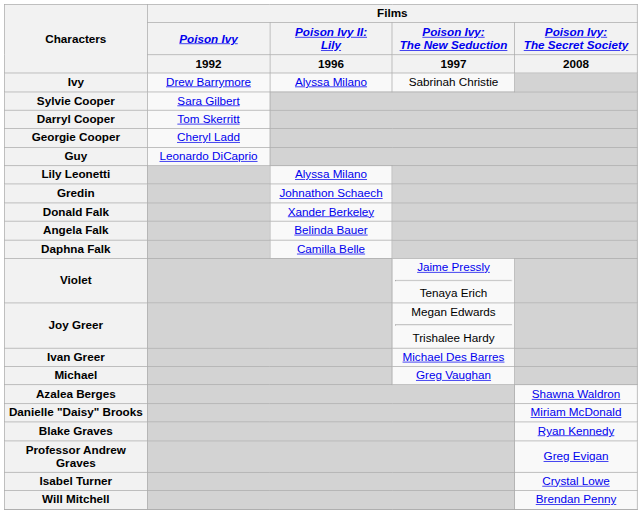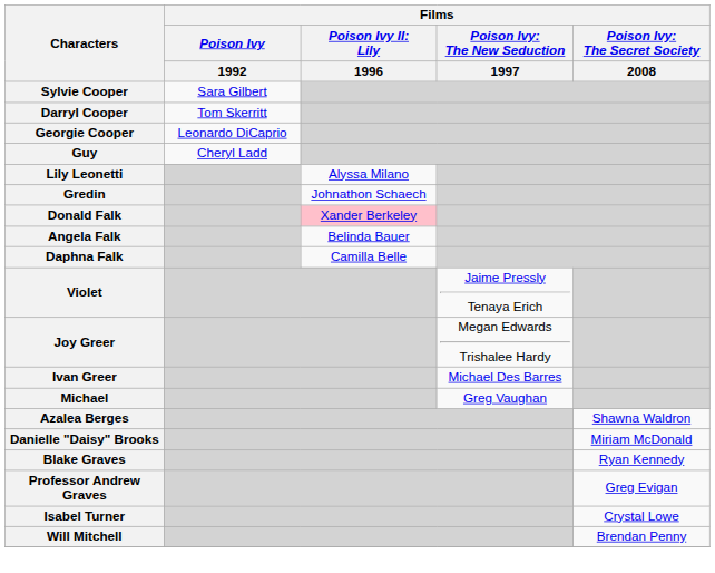- row: Ivy | Drew Barrymore | Alyssa Milano | Sabrinah Christie
Georgie Cooper | Films / Poison Ivy / 1992: Cheryl Ladd -> Leonardo DiCaprio
Guy | Films / Poison Ivy / 1992: Leonardo DiCaprio -> Cheryl Ladd
Donald Falk | column 3: no background -> pink background
